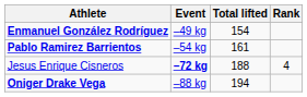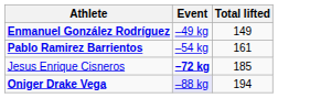- column: Rank | 4
Enmanuel González Rodríguez | Total lifted: 154 -> 149
Jesus Enrique Cisneros | Total lifted: 188 -> 185
Oniger Drake Vega | Event: no background -> lavender background
